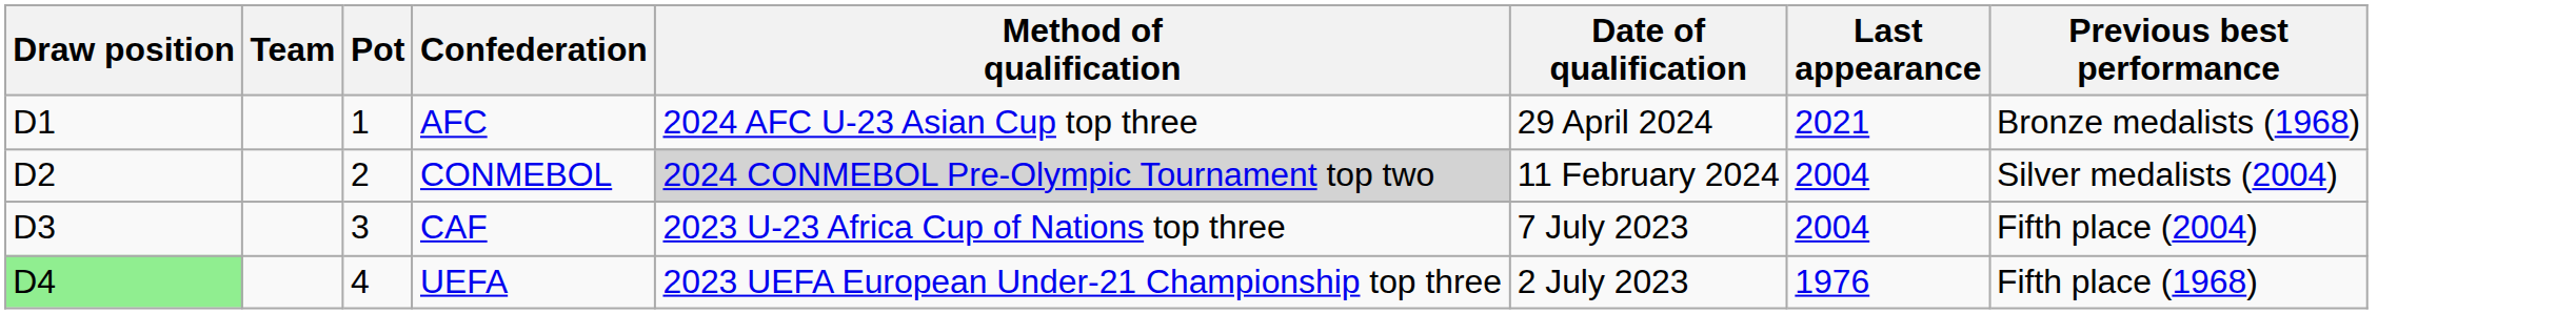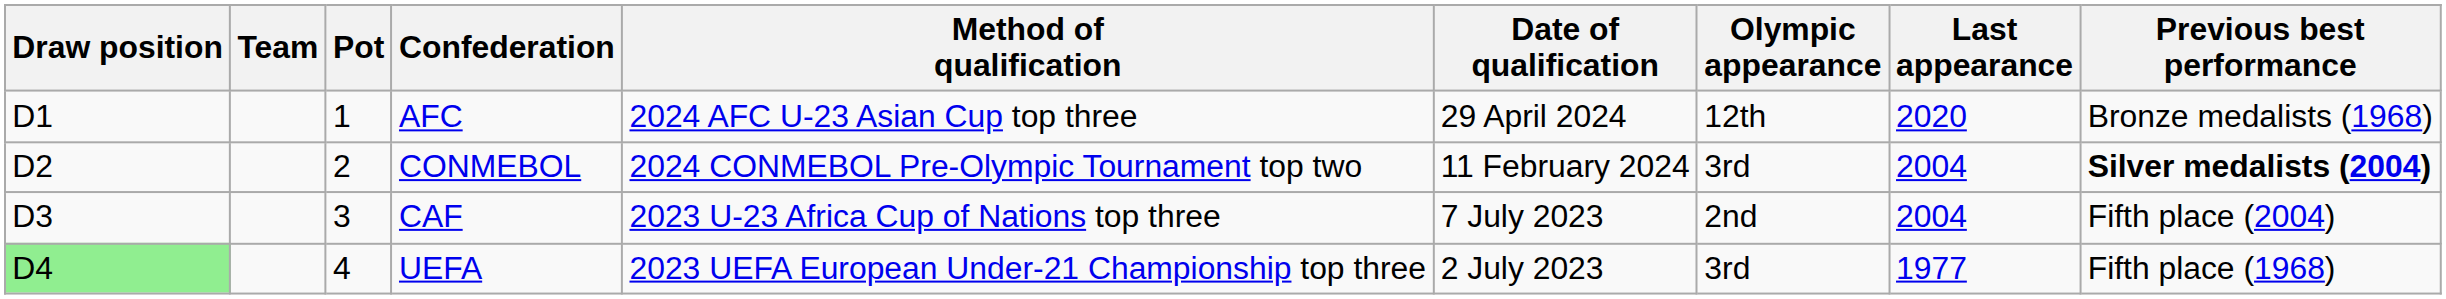+ column: Olympic appearance | 12th | 3rd | 2nd | 3rd
AFC | Last appearance: 2021 -> 2020
CONMEBOL | Method of qualification: lightgrey background -> no background
CONMEBOL | Previous best performance: normal -> bold
UEFA | Last appearance: 1976 -> 1977
